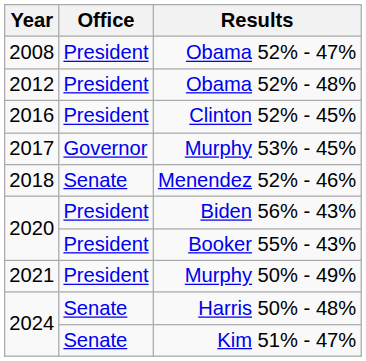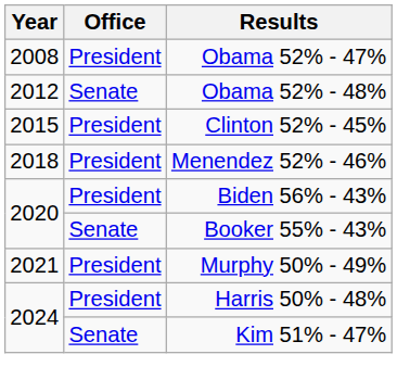Obama 52% - 48% | Office: President -> Senate
Clinton 52% - 45% | Year: 2016 -> 2015
- row: 2017 | Governor | Murphy 53% - 45%
Menendez 52% - 46% | Office: Senate -> President
Booker 55% - 43% | Office: President -> Senate
Harris 50% - 48% | Office: Senate -> President
